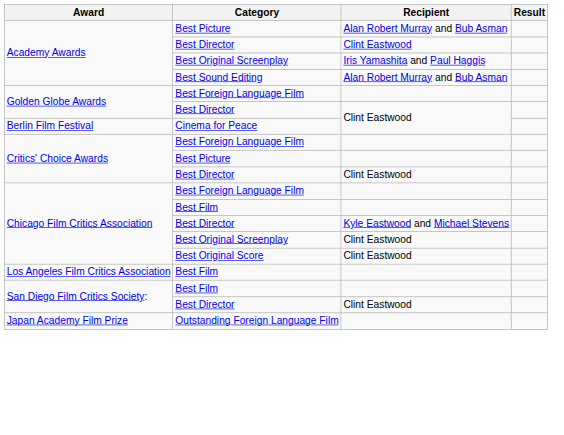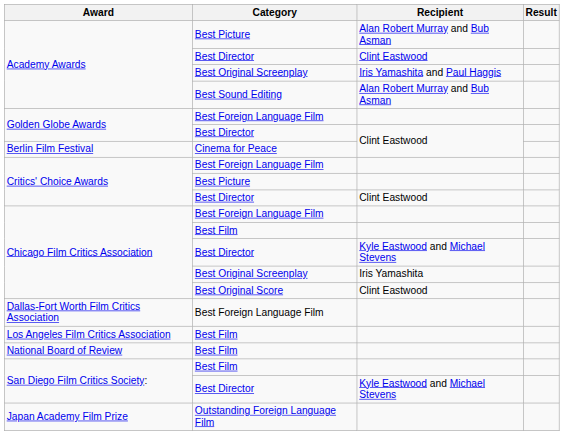Chicago Film Critics Association / Best Original Screenplay | Recipient: Clint Eastwood -> Iris Yamashita
+ row: Dallas-Fort Worth Film Critics Association | Best Foreign Language Film
+ row: National Board of Review | Best Film
San Diego Film Critics Society: / Best Director | Recipient: Clint Eastwood -> Kyle Eastwood and Michael Stevens
